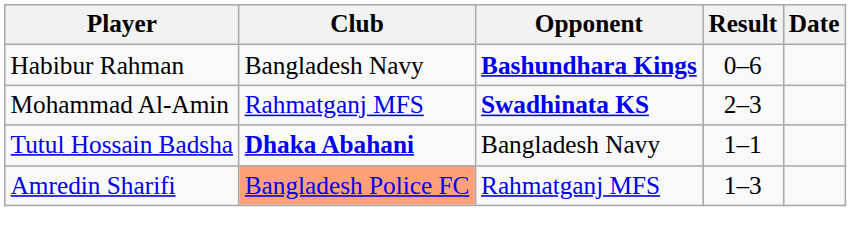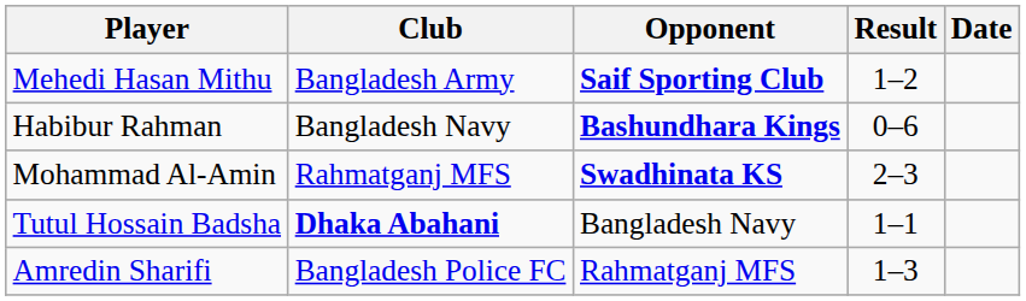+ row: Mehedi Hasan Mithu | Bangladesh Army | Saif Sporting Club | 1–2
Amredin Sharifi | Club: lightsalmon background -> no background
